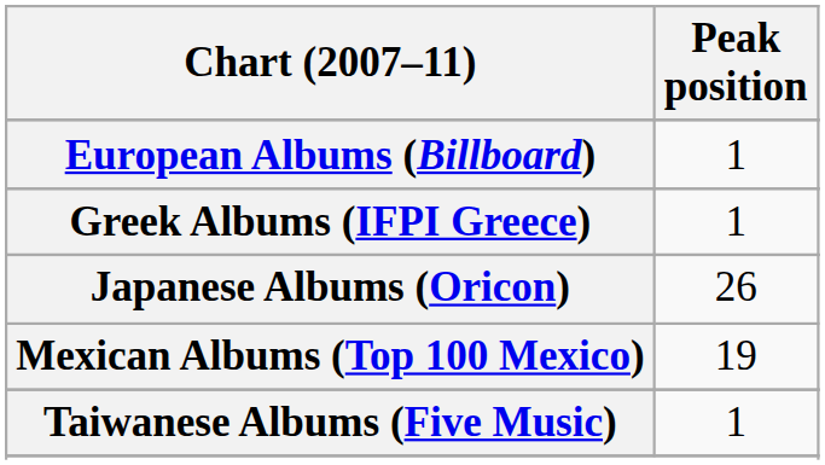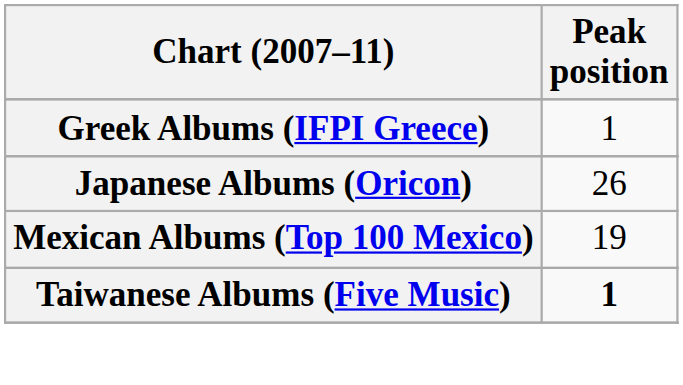- row: European Albums (Billboard) | 1
Taiwanese Albums (Five Music) | Peak position: normal -> bold
